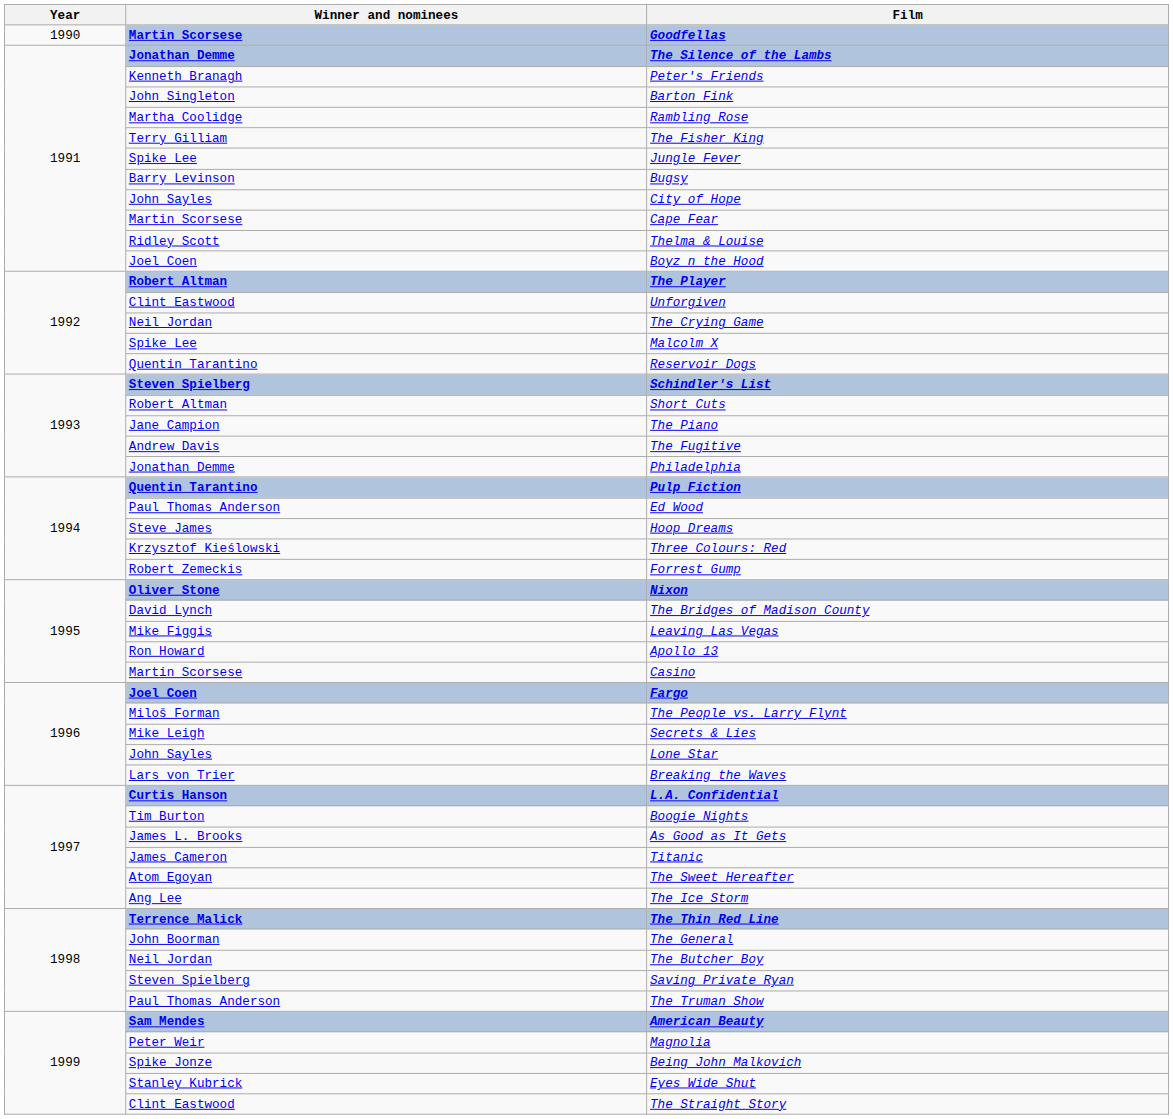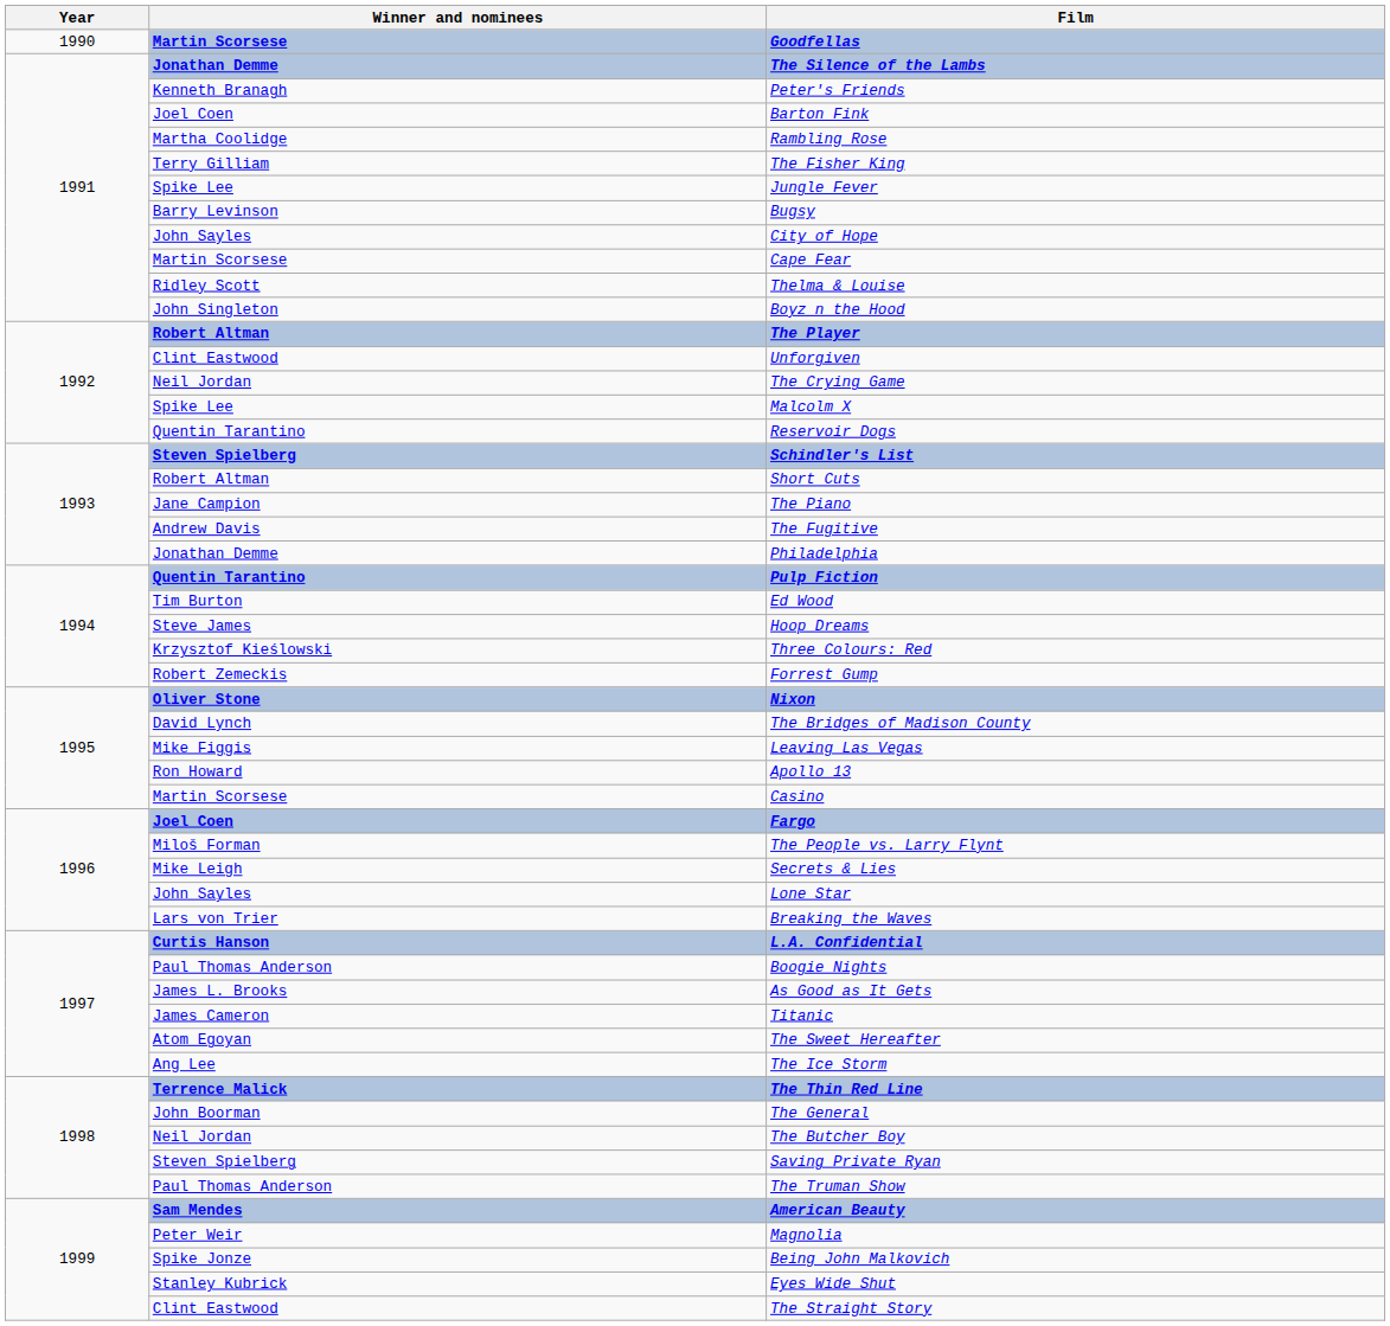Barton Fink | Winner and nominees: John Singleton -> Joel Coen
Boyz n the Hood | Winner and nominees: Joel Coen -> John Singleton
Ed Wood | Winner and nominees: Paul Thomas Anderson -> Tim Burton
Boogie Nights | Winner and nominees: Tim Burton -> Paul Thomas Anderson
